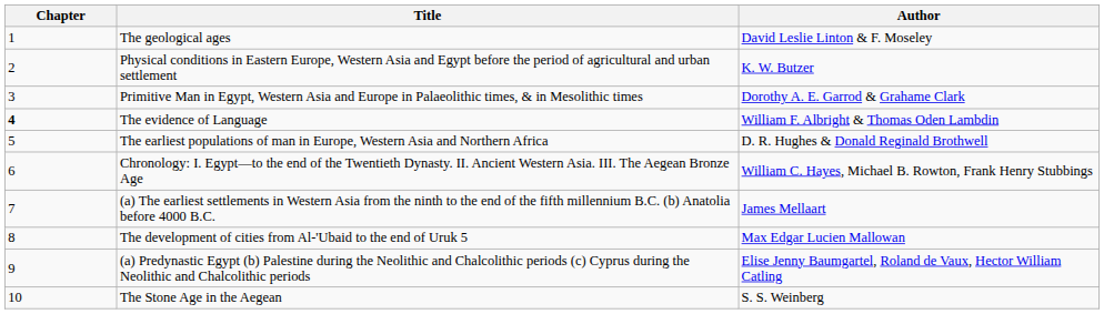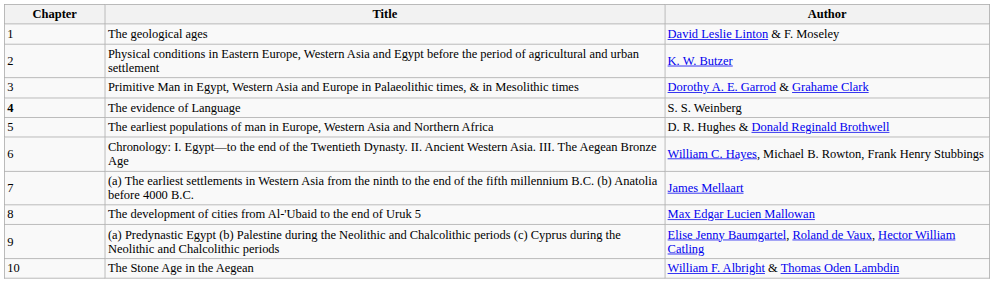The evidence of Language | Author: William F. Albright & Thomas Oden Lambdin -> S. S. Weinberg
The Stone Age in the Aegean | Author: S. S. Weinberg -> William F. Albright & Thomas Oden Lambdin
